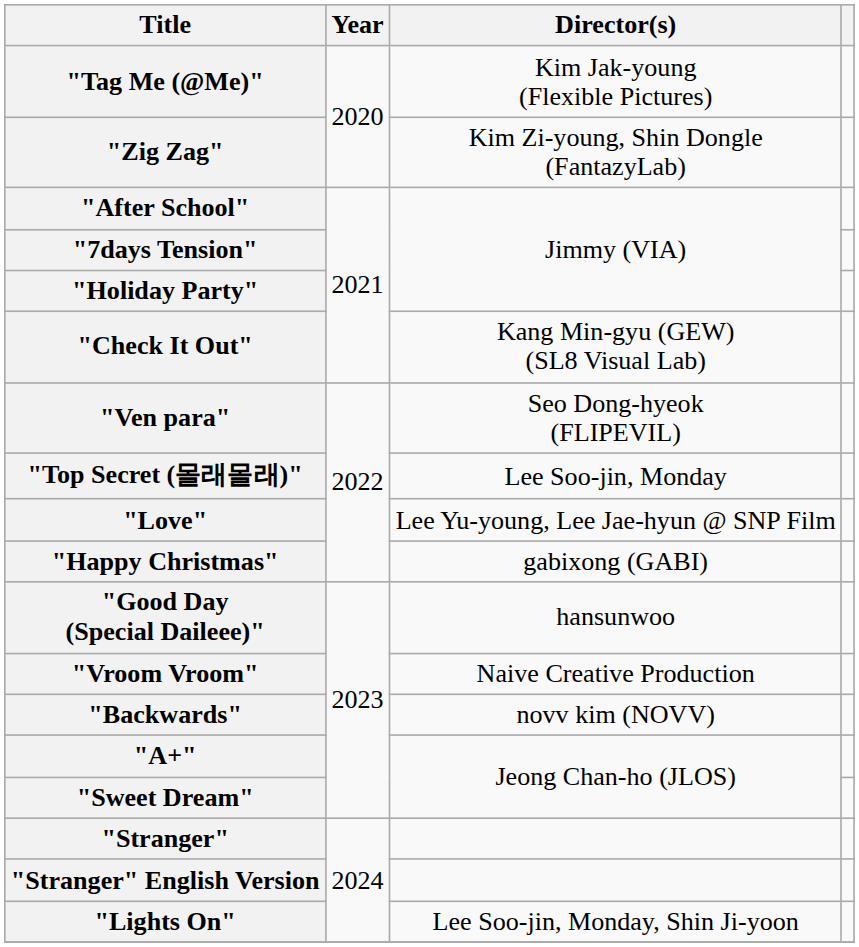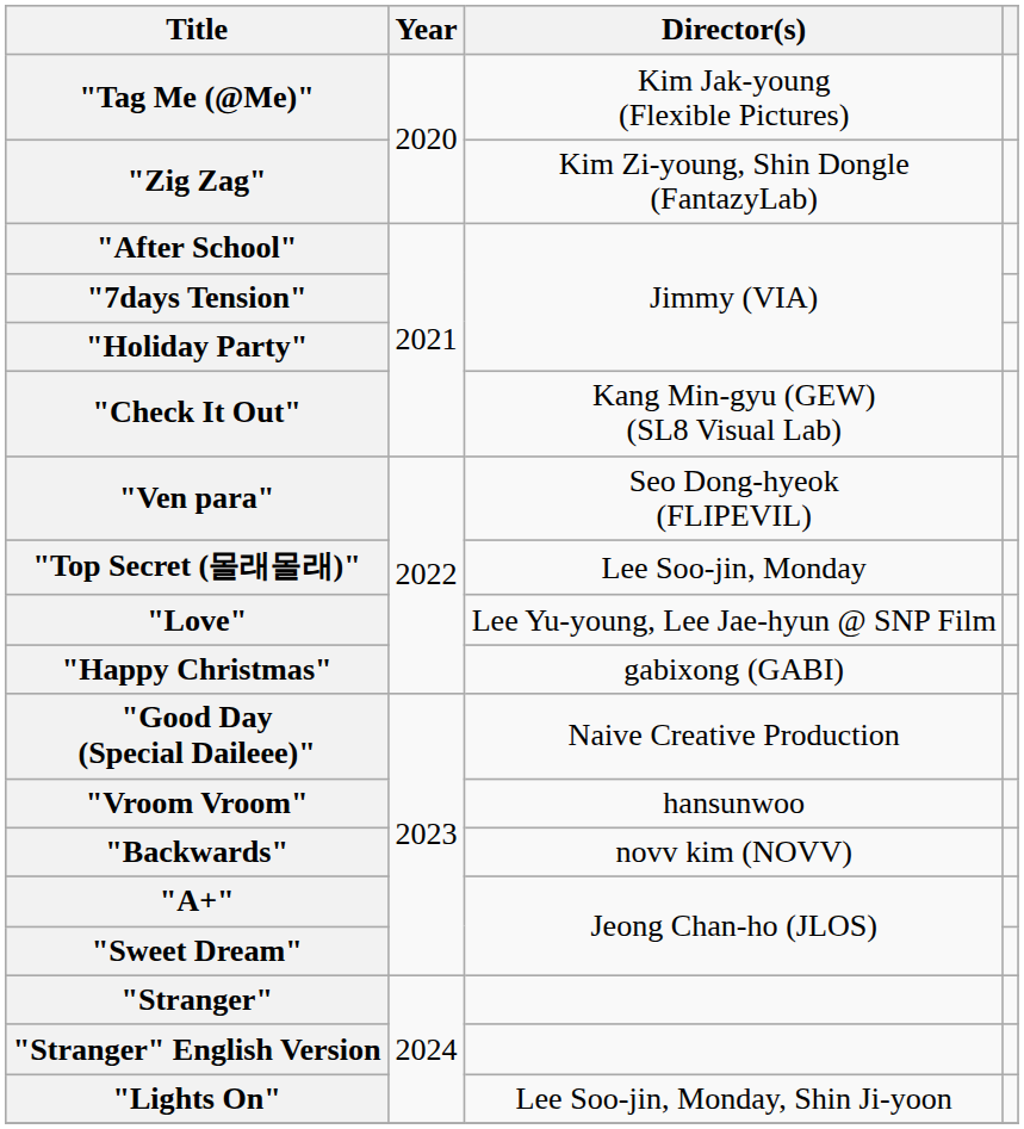"Good Day (Special Daileee)" | Director(s): hansunwoo -> Naive Creative Production
"Vroom Vroom" | Director(s): Naive Creative Production -> hansunwoo
